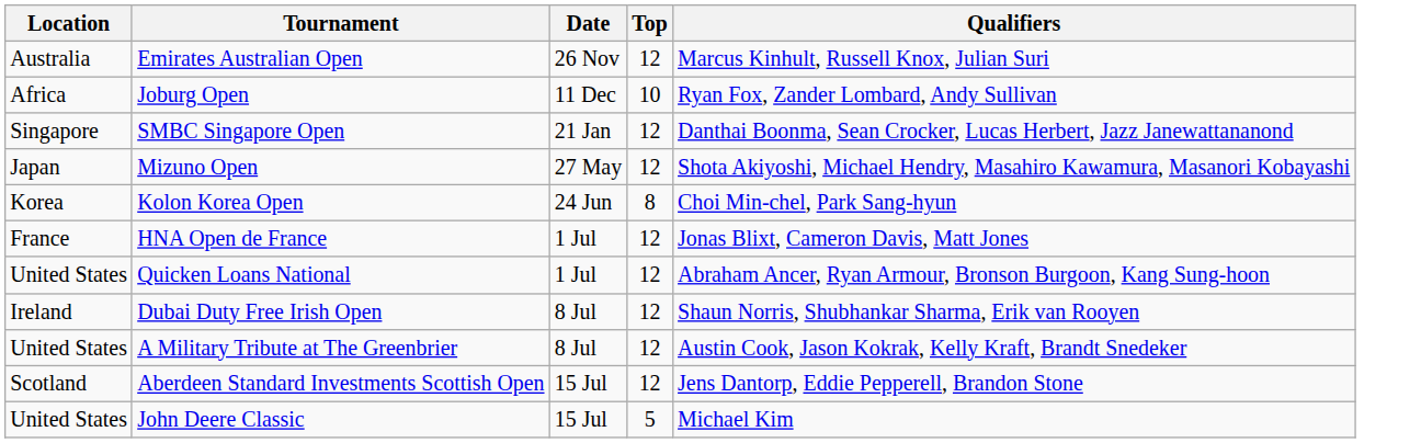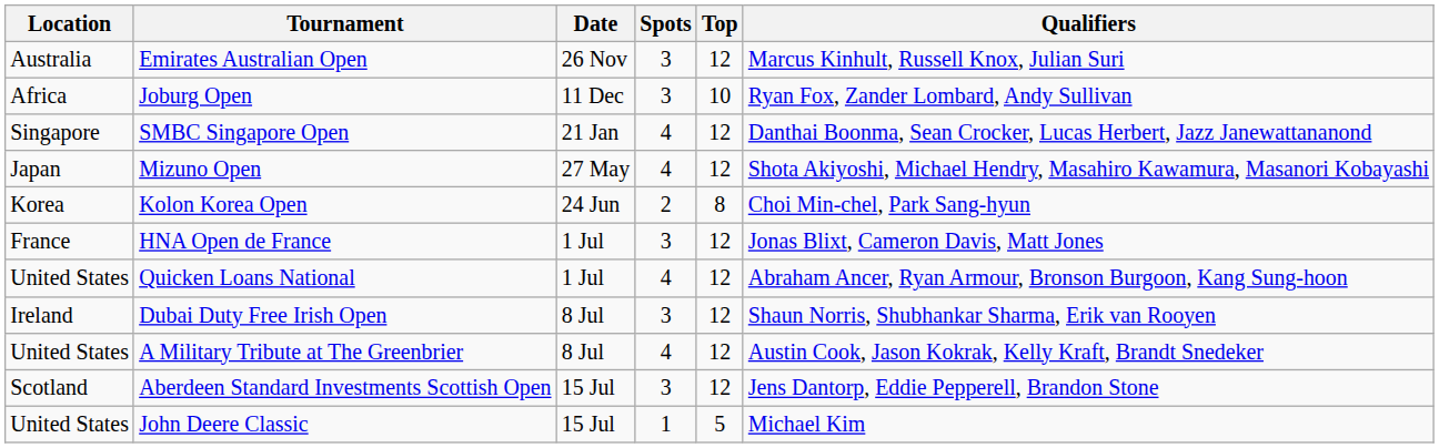+ column: Spots | 3 | 3 | 4 | 4 | 2 | 3 | 4 | 3 | 4 | 3 | 1
